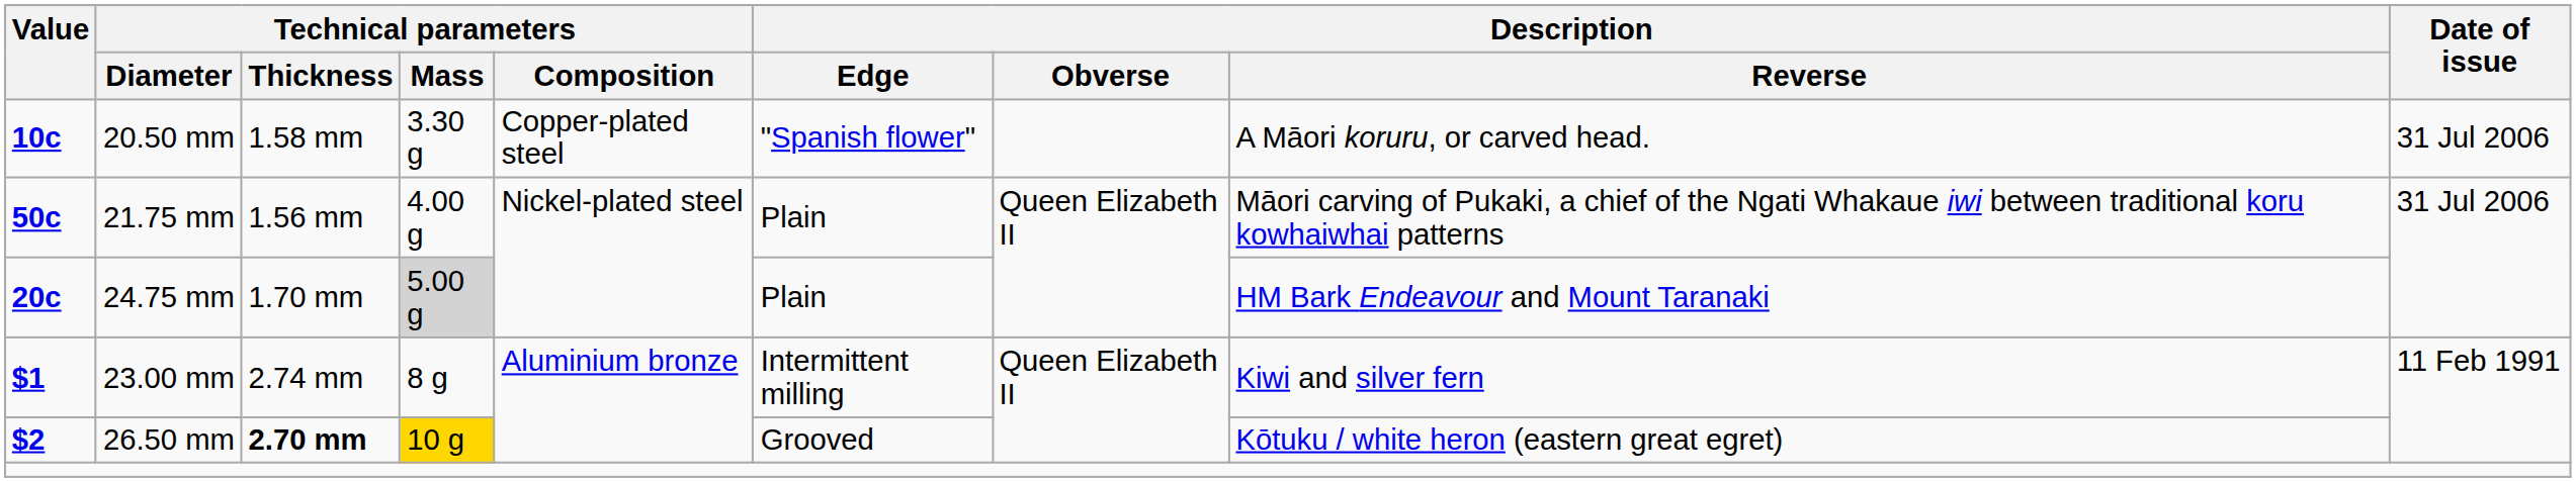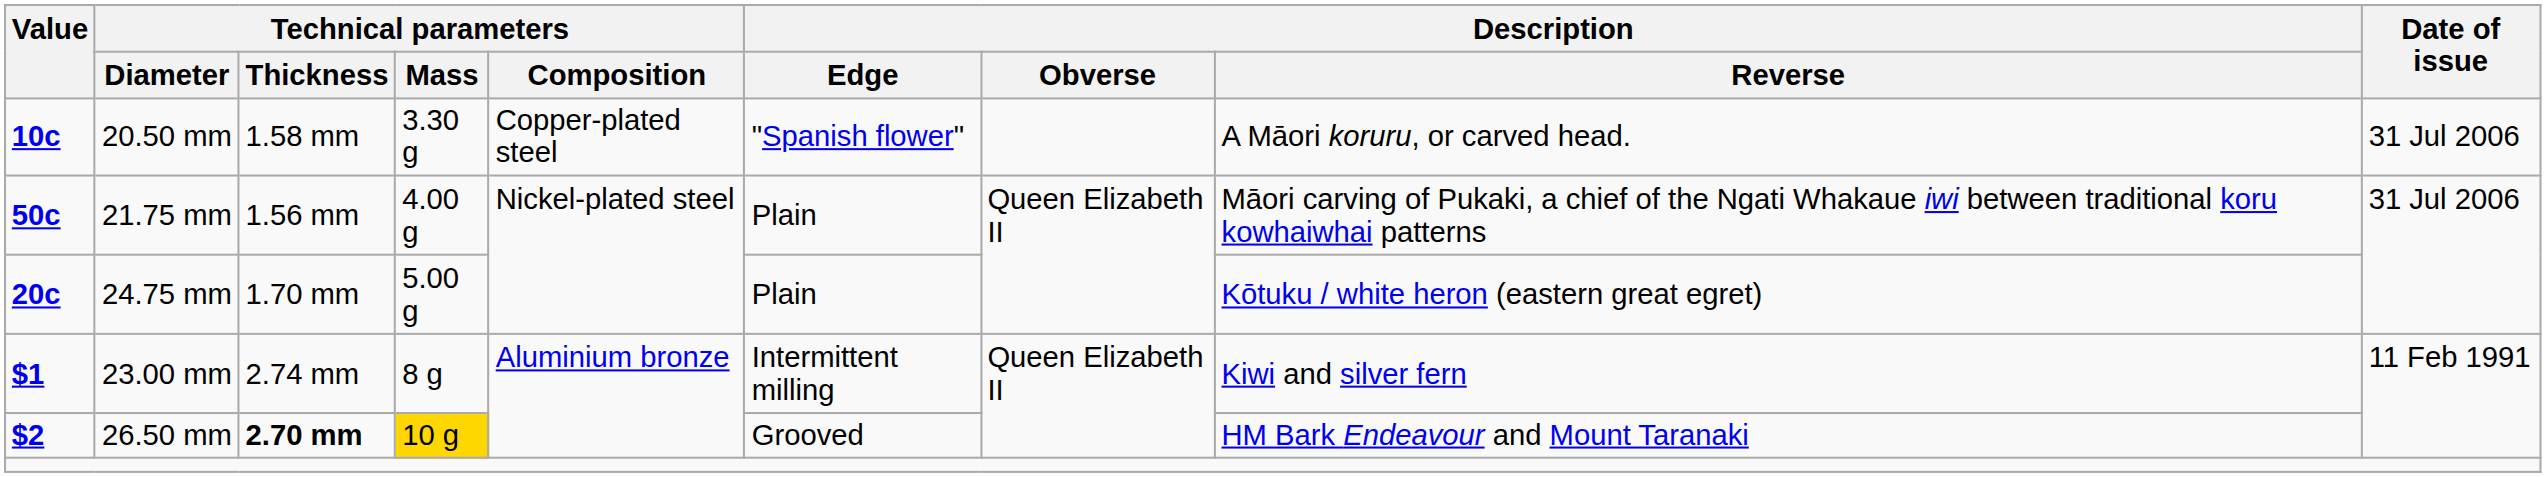24.75 mm | Technical parameters / Mass: lightgrey background -> no background
24.75 mm | Description / Reverse: HM Bark Endeavour and Mount Taranaki -> Kōtuku / white heron (eastern great egret)
26.50 mm | Description / Reverse: Kōtuku / white heron (eastern great egret) -> HM Bark Endeavour and Mount Taranaki
